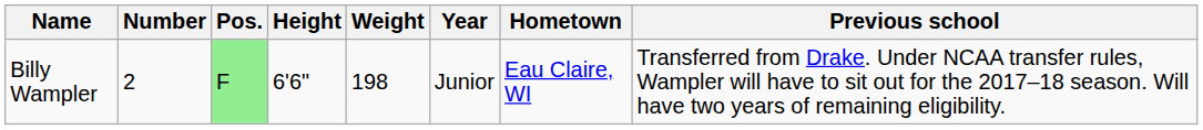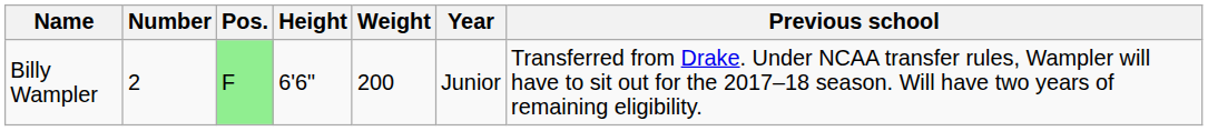- column: Hometown | Eau Claire, WI
Billy Wampler | Weight: 198 -> 200
